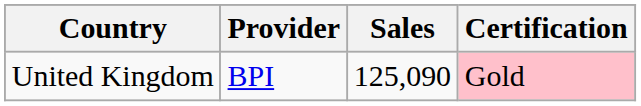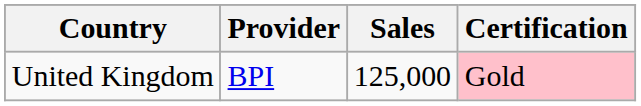United Kingdom | Sales: 125,090 -> 125,000
